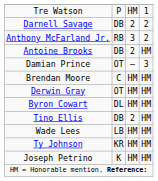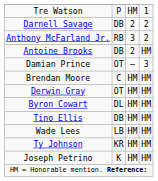Tino Ellis | column 3: 2 -> HM
